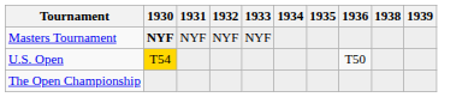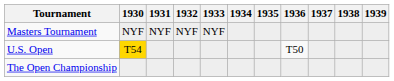+ column: 1937
Masters Tournament | 1930: bold -> normal
